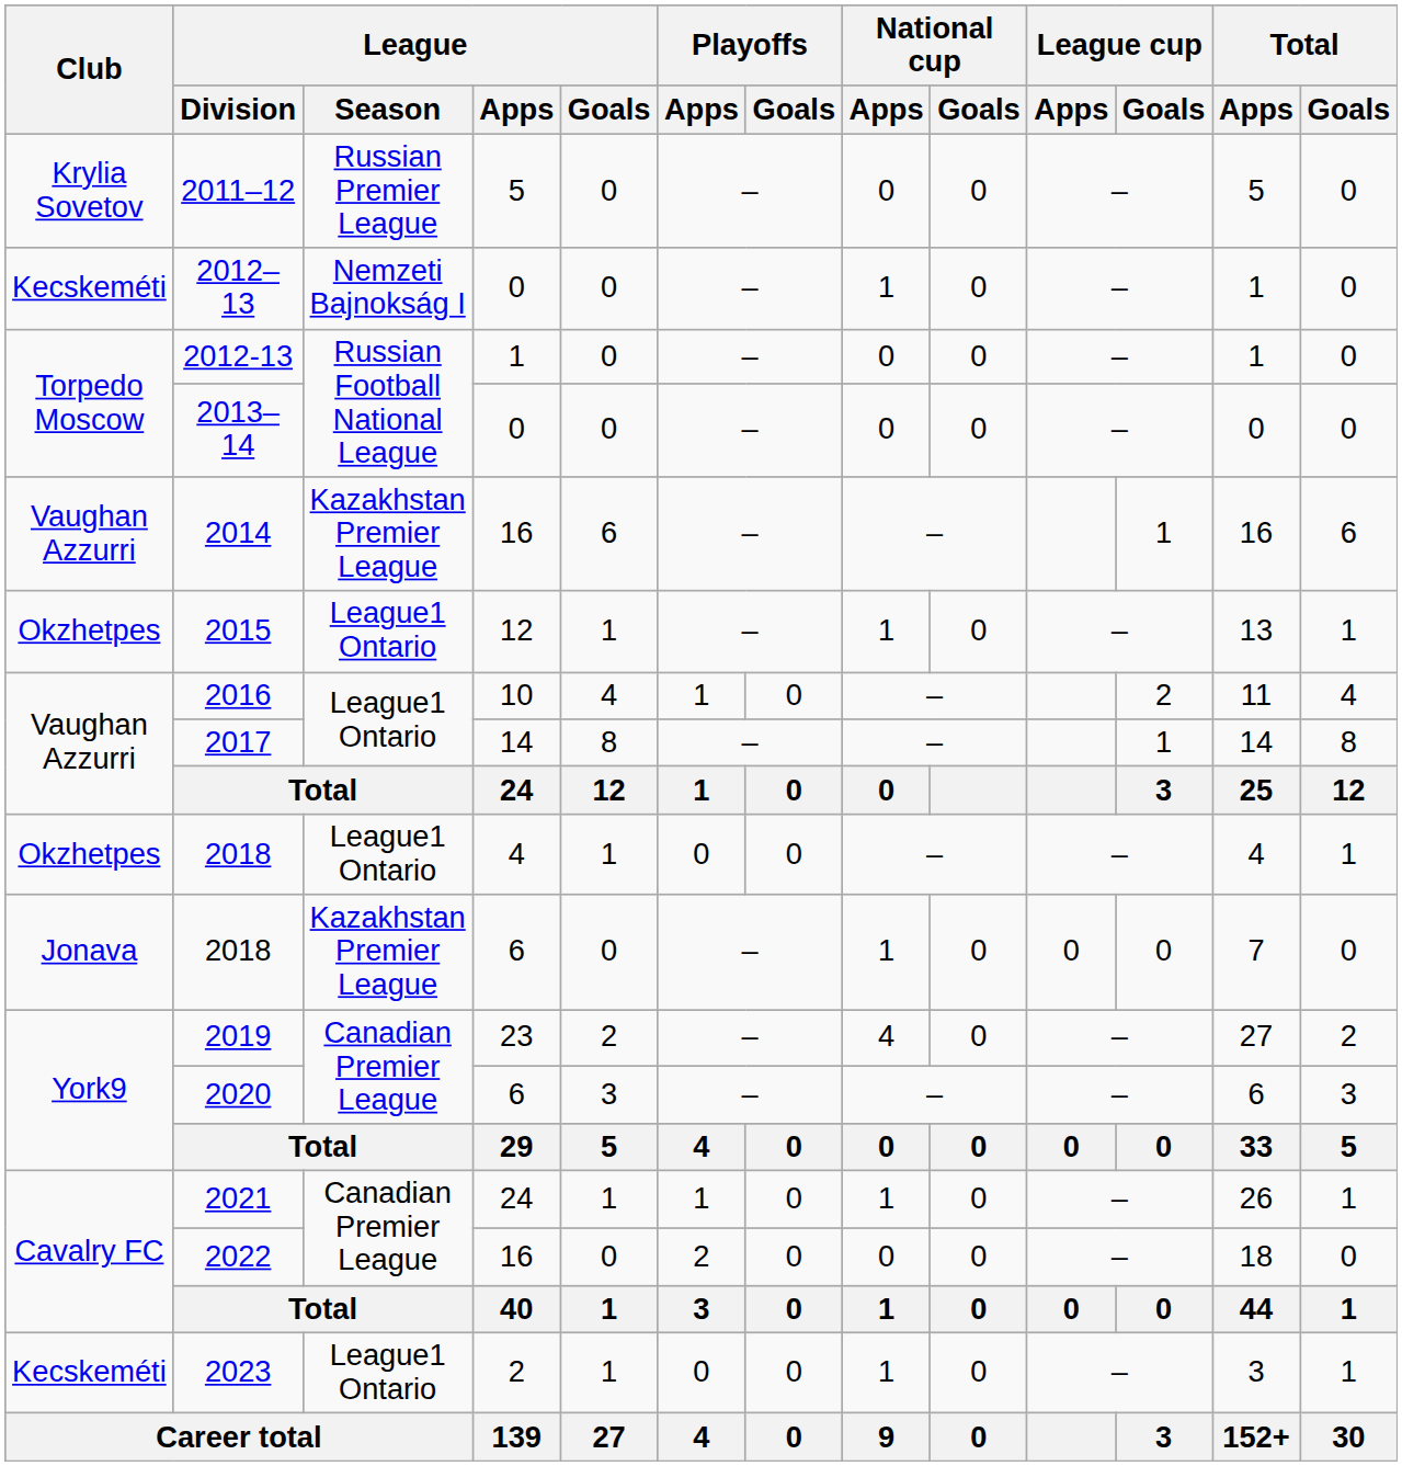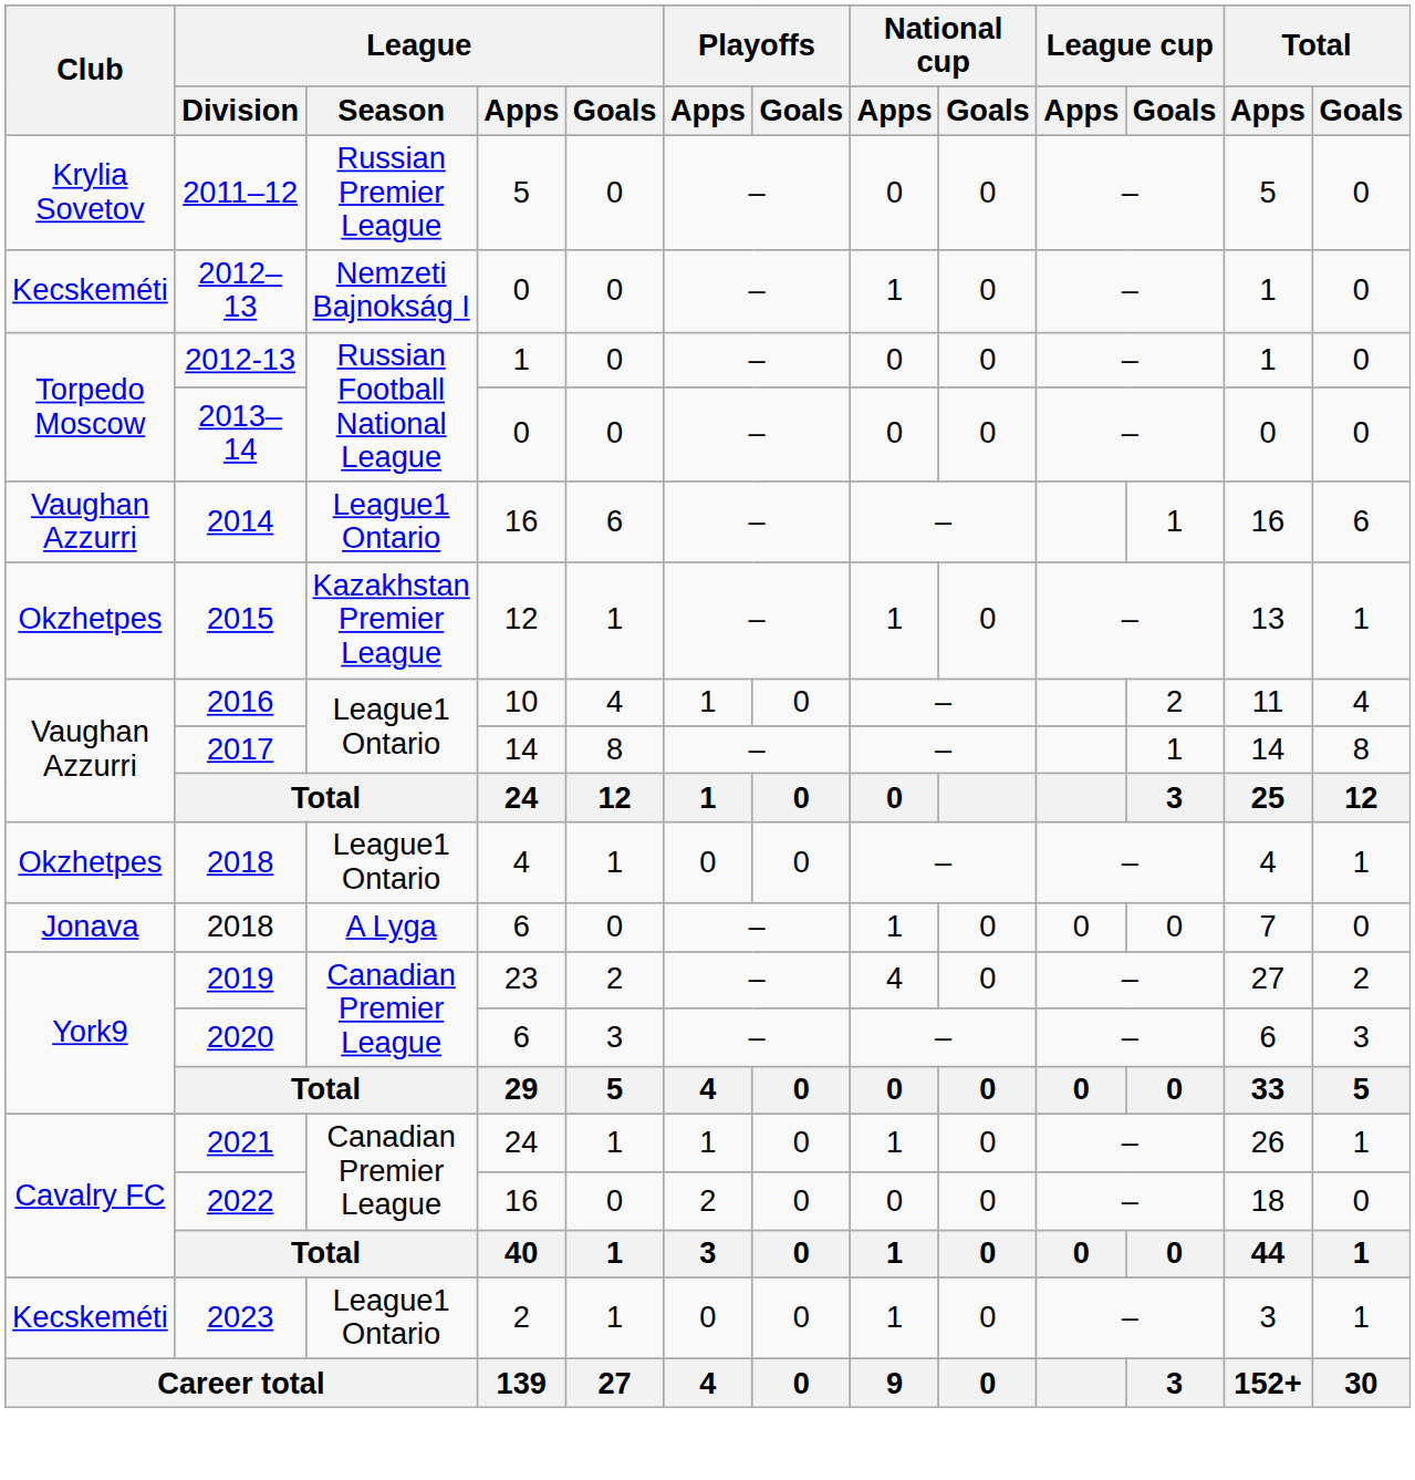2014 | League / Season: Kazakhstan Premier League -> League1 Ontario
2015 | League / Season: League1 Ontario -> Kazakhstan Premier League
2018 / 6 | League / Season: Kazakhstan Premier League -> A Lyga
